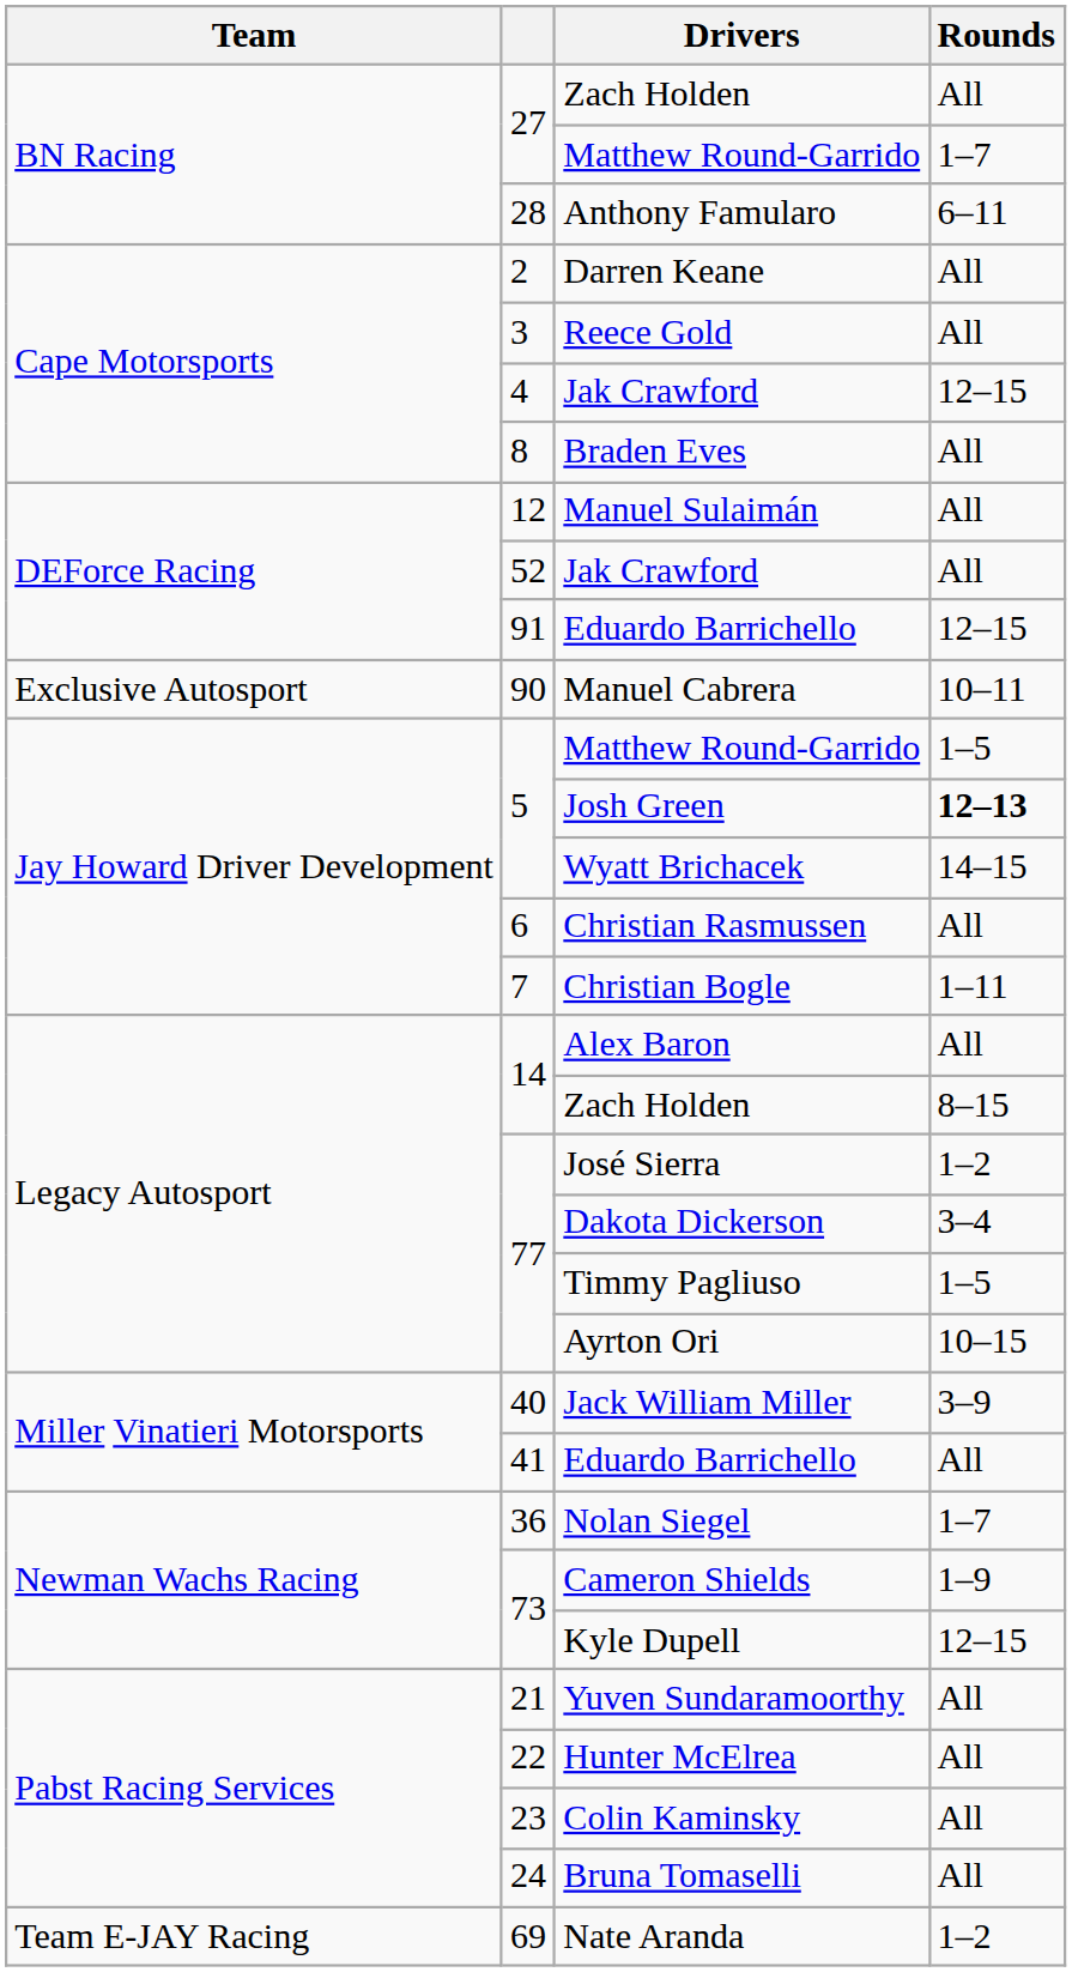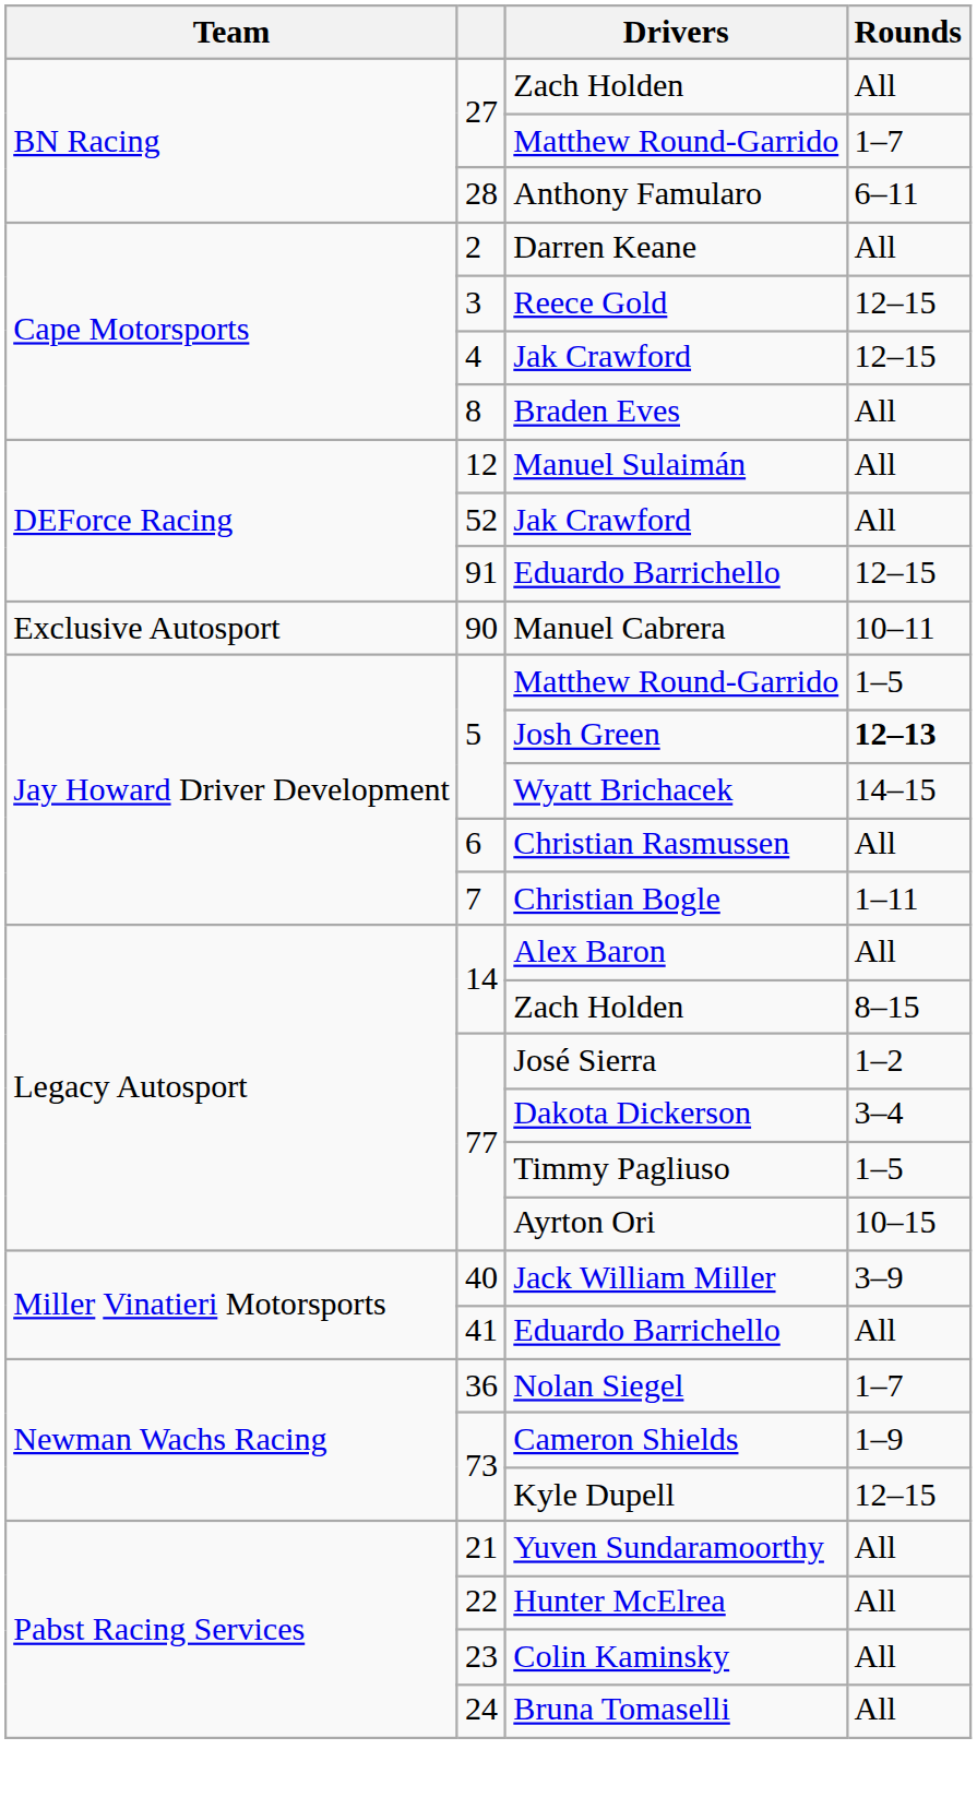Reece Gold | Rounds: All -> 12–15
- row: Team E-JAY Racing | 69 | Nate Aranda | 1–2
